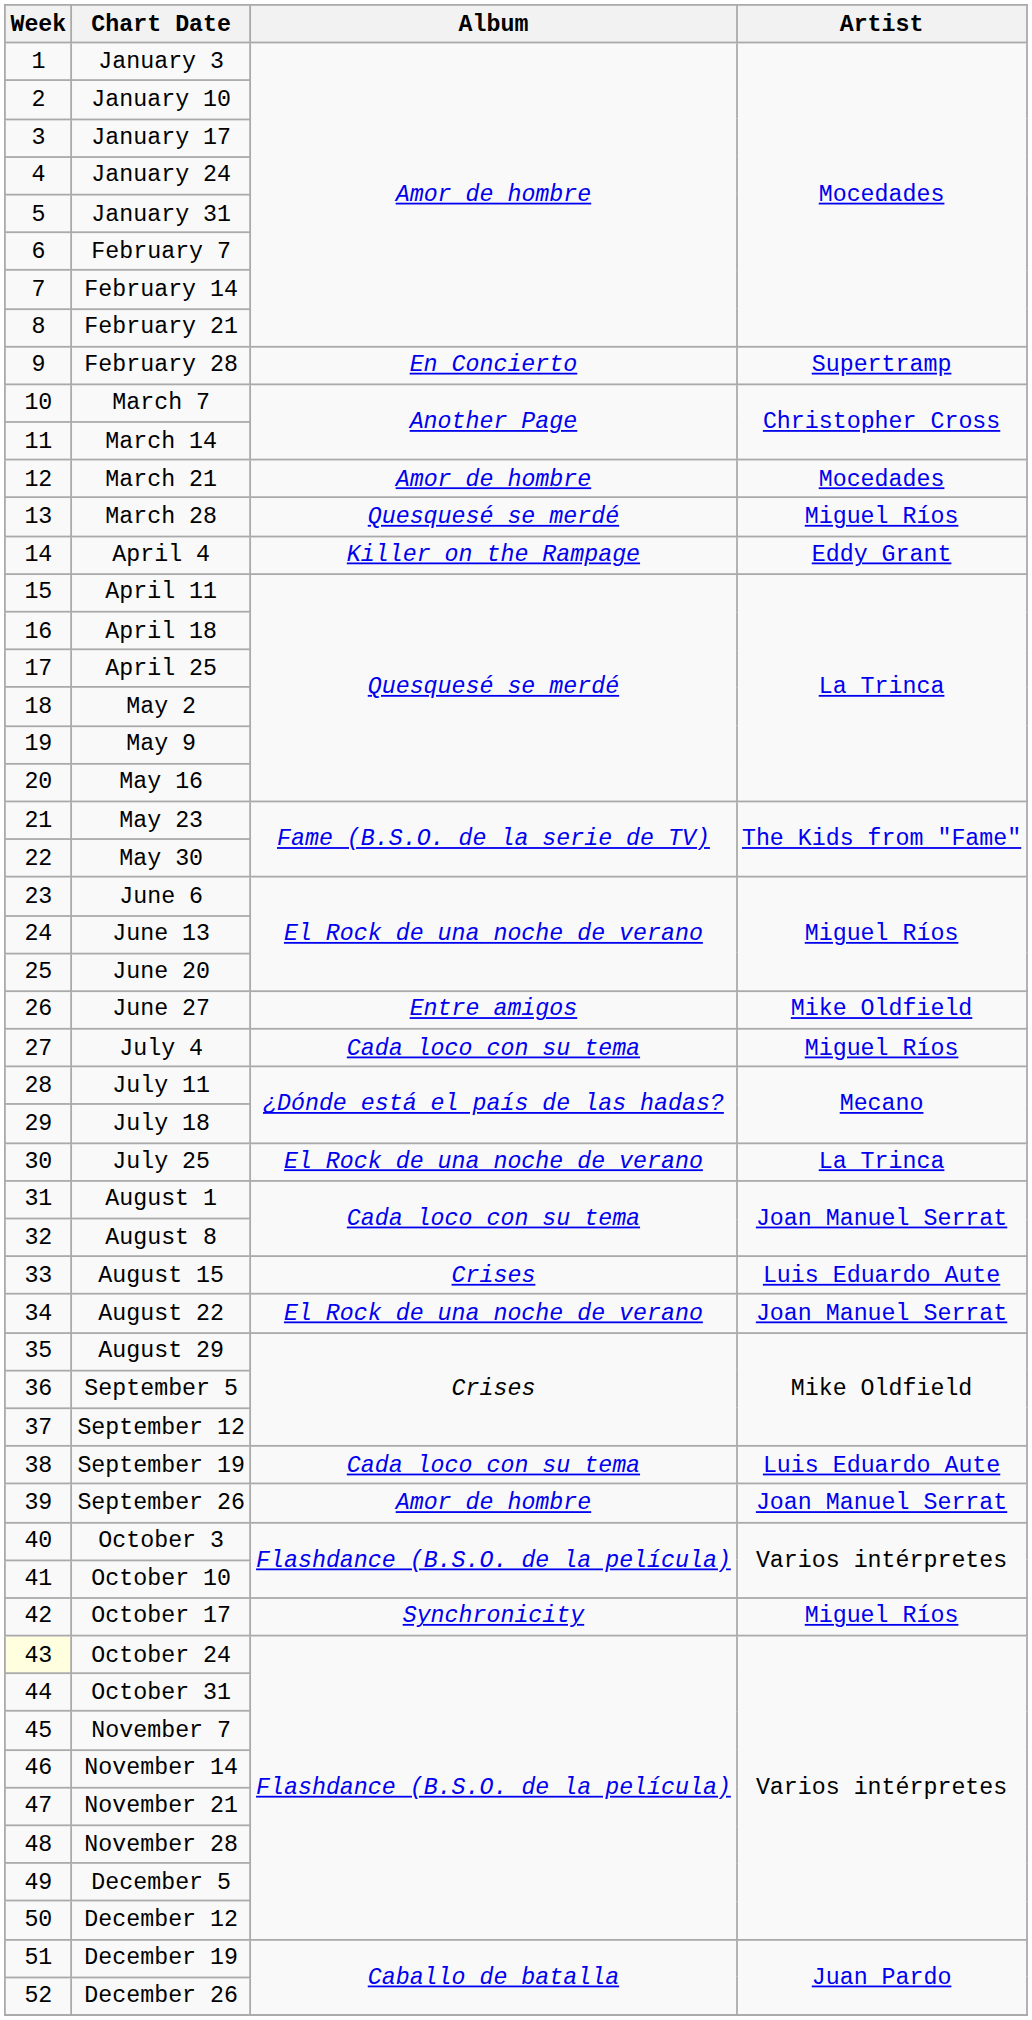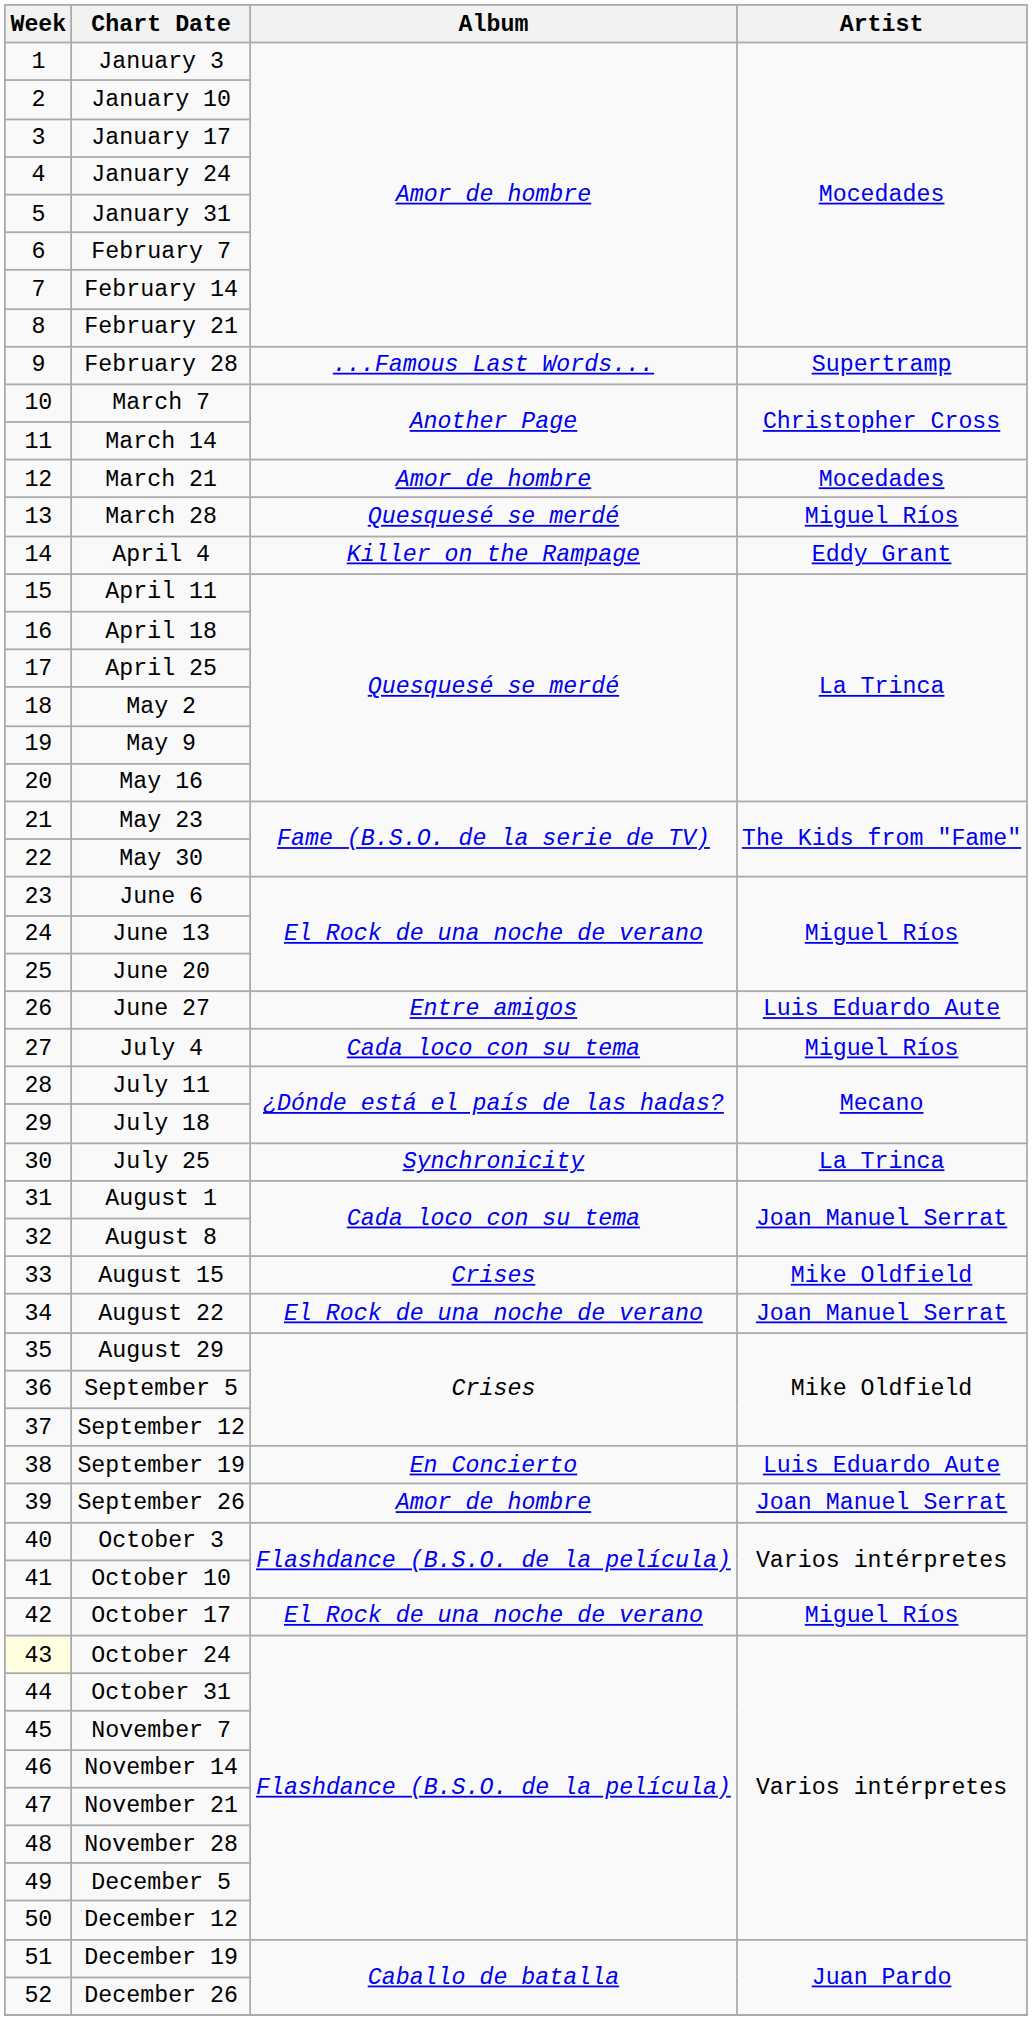February 28 | Album: En Concierto -> ...Famous Last Words...
June 27 | Artist: Mike Oldfield -> Luis Eduardo Aute
July 25 | Album: El Rock de una noche de verano -> Synchronicity
August 15 | Artist: Luis Eduardo Aute -> Mike Oldfield
September 19 | Album: Cada loco con su tema -> En Concierto
October 17 | Album: Synchronicity -> El Rock de una noche de verano
